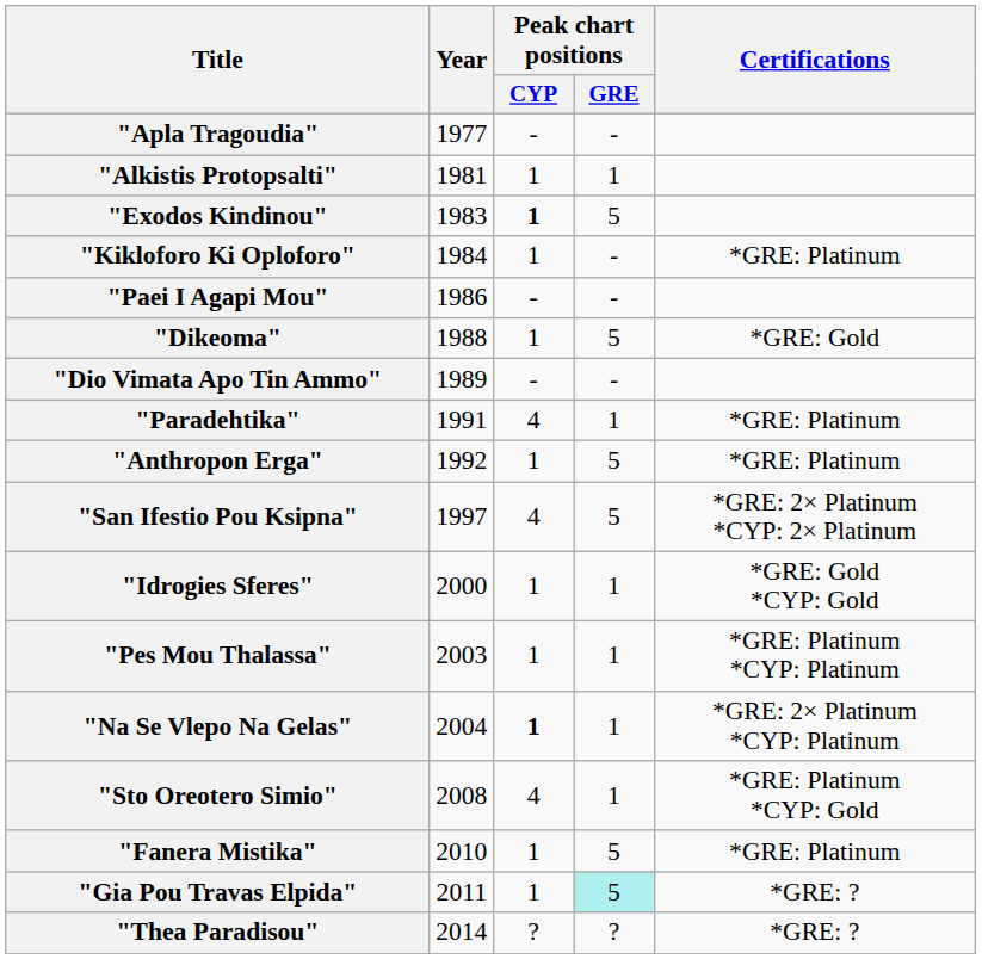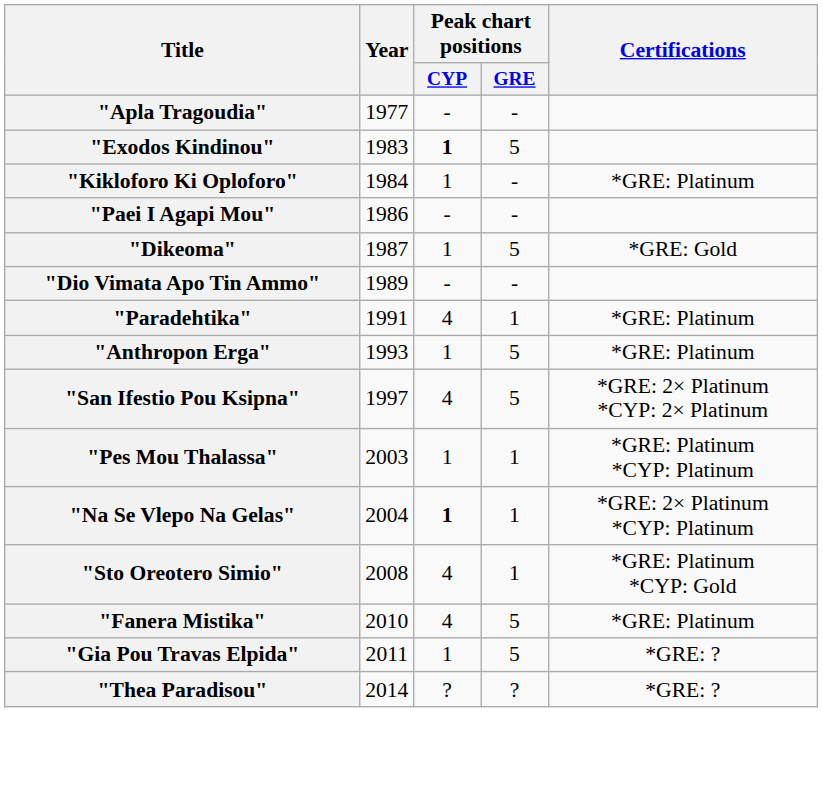- row: "Alkistis Protopsalti" | 1981 | 1 | 1
"Dikeoma" | Year: 1988 -> 1987
"Anthropon Erga" | Year: 1992 -> 1993
- row: "Idrogies Sferes" | 2000 | 1 | 1 | *GRE: Gold *CYP: Gold
"Fanera Mistika" | Peak chart positions / CYP: 1 -> 4
"Gia Pou Travas Elpida" | Peak chart positions / GRE: paleturquoise background -> no background
